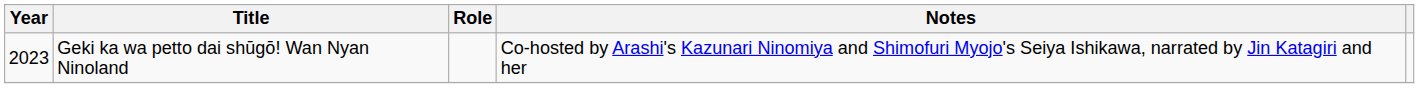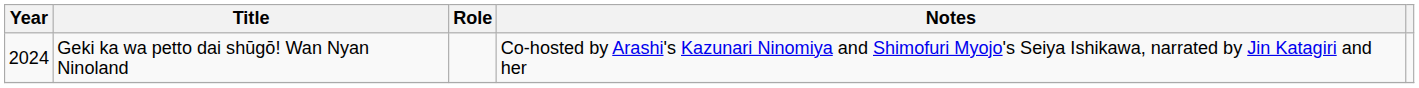Geki ka wa petto dai shūgō! Wan Nyan Ninoland | Year: 2023 -> 2024
